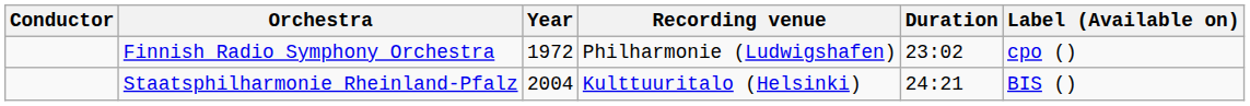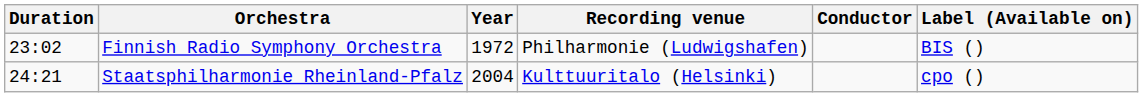columns swapped: Conductor <-> Duration
Finnish Radio Symphony Orchestra | Label (Available on): cpo () -> BIS ()
Staatsphilharmonie Rheinland-Pfalz | Label (Available on): BIS () -> cpo ()
